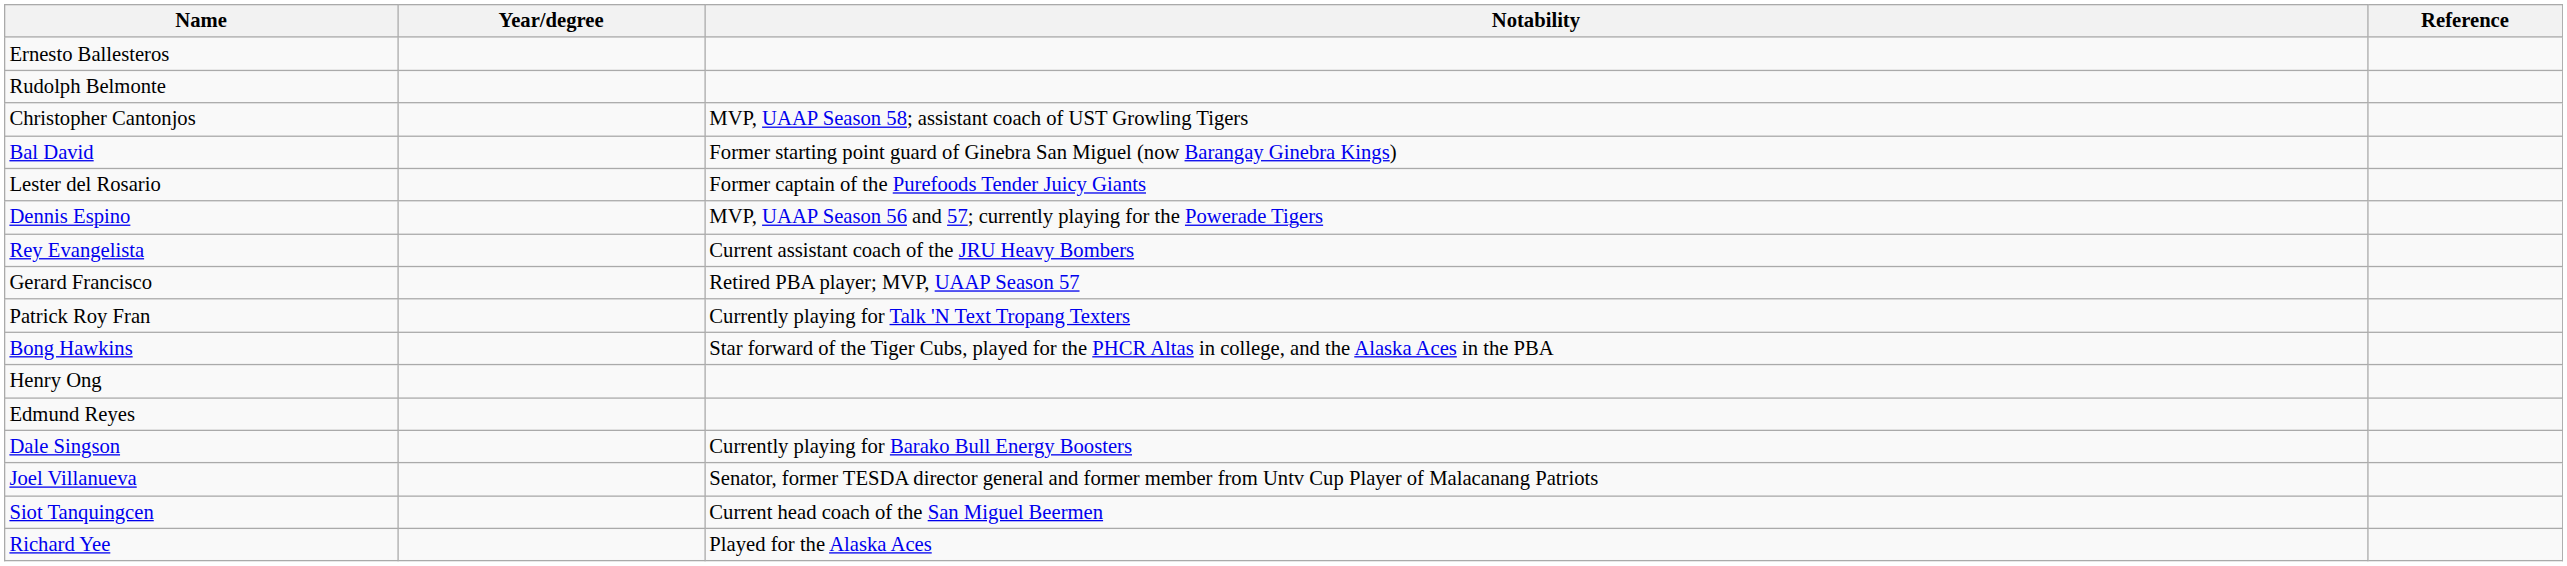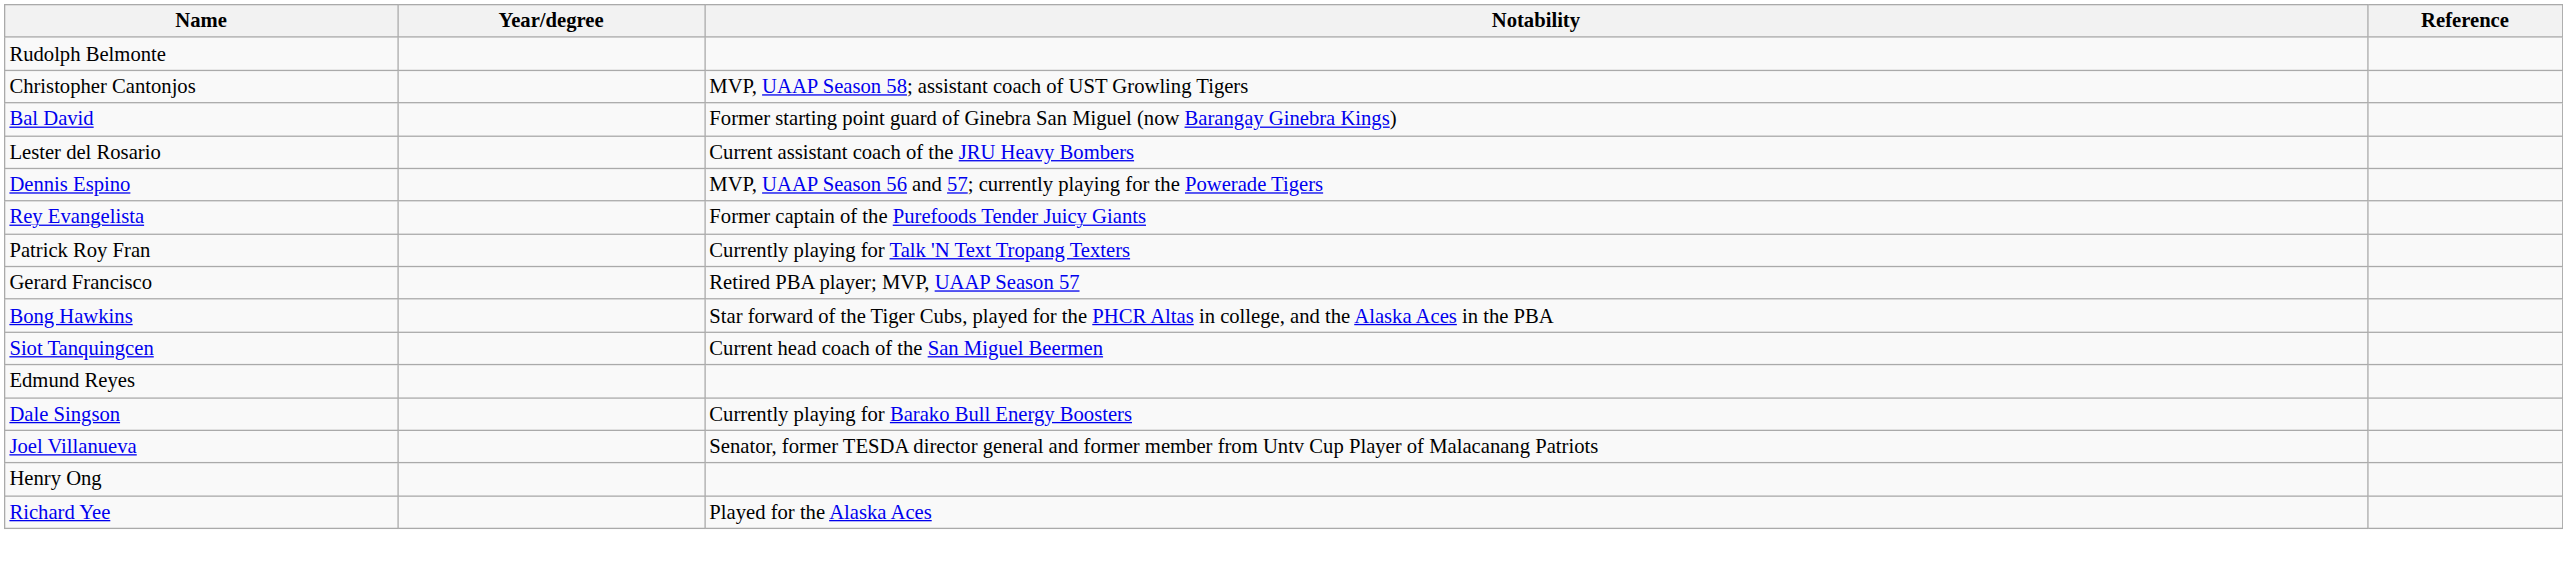- row: Ernesto Ballesteros
Lester del Rosario | Notability: Former captain of the Purefoods Tender Juicy Giants -> Current assistant coach of the JRU Heavy Bombers
Rey Evangelista | Notability: Current assistant coach of the JRU Heavy Bombers -> Former captain of the Purefoods Tender Juicy Giants
rows swapped: Patrick Roy Fran <-> Gerard Francisco
rows swapped: Henry Ong <-> Siot Tanquingcen
